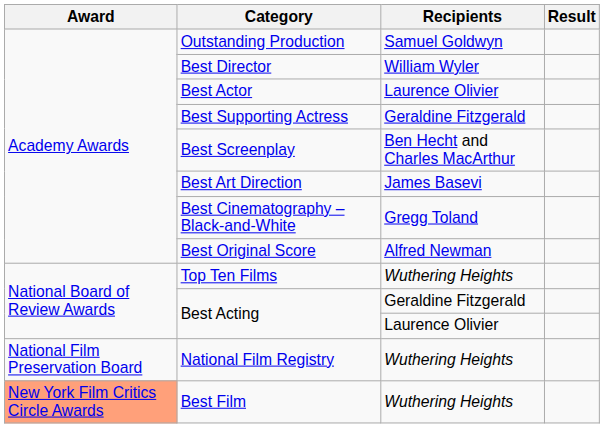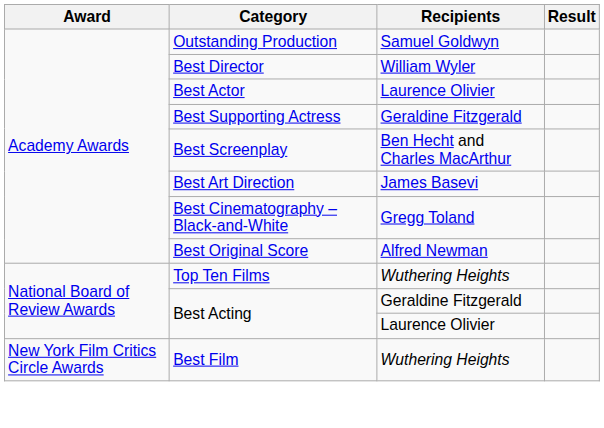- row: National Film Preservation Board | National Film Registry | Wuthering Heights
Best Film | Award: lightsalmon background -> no background
